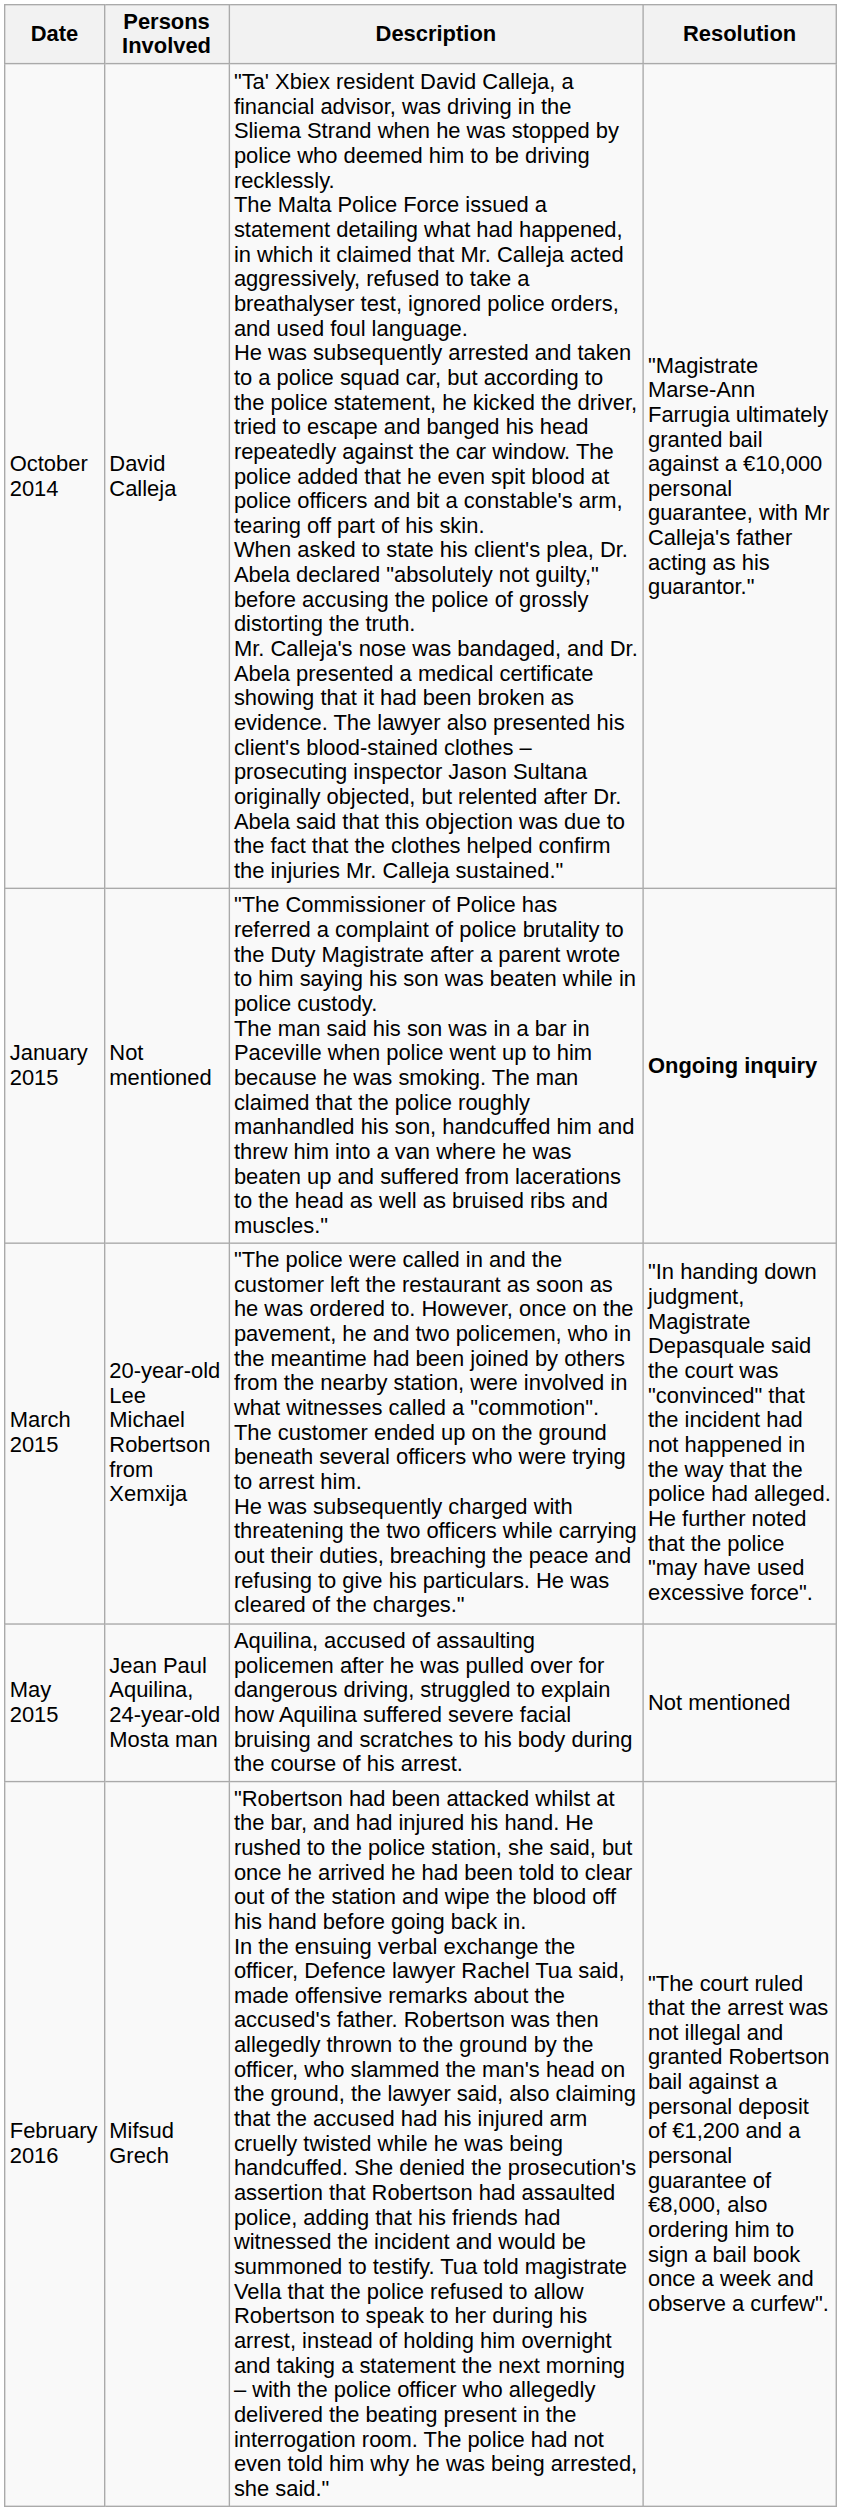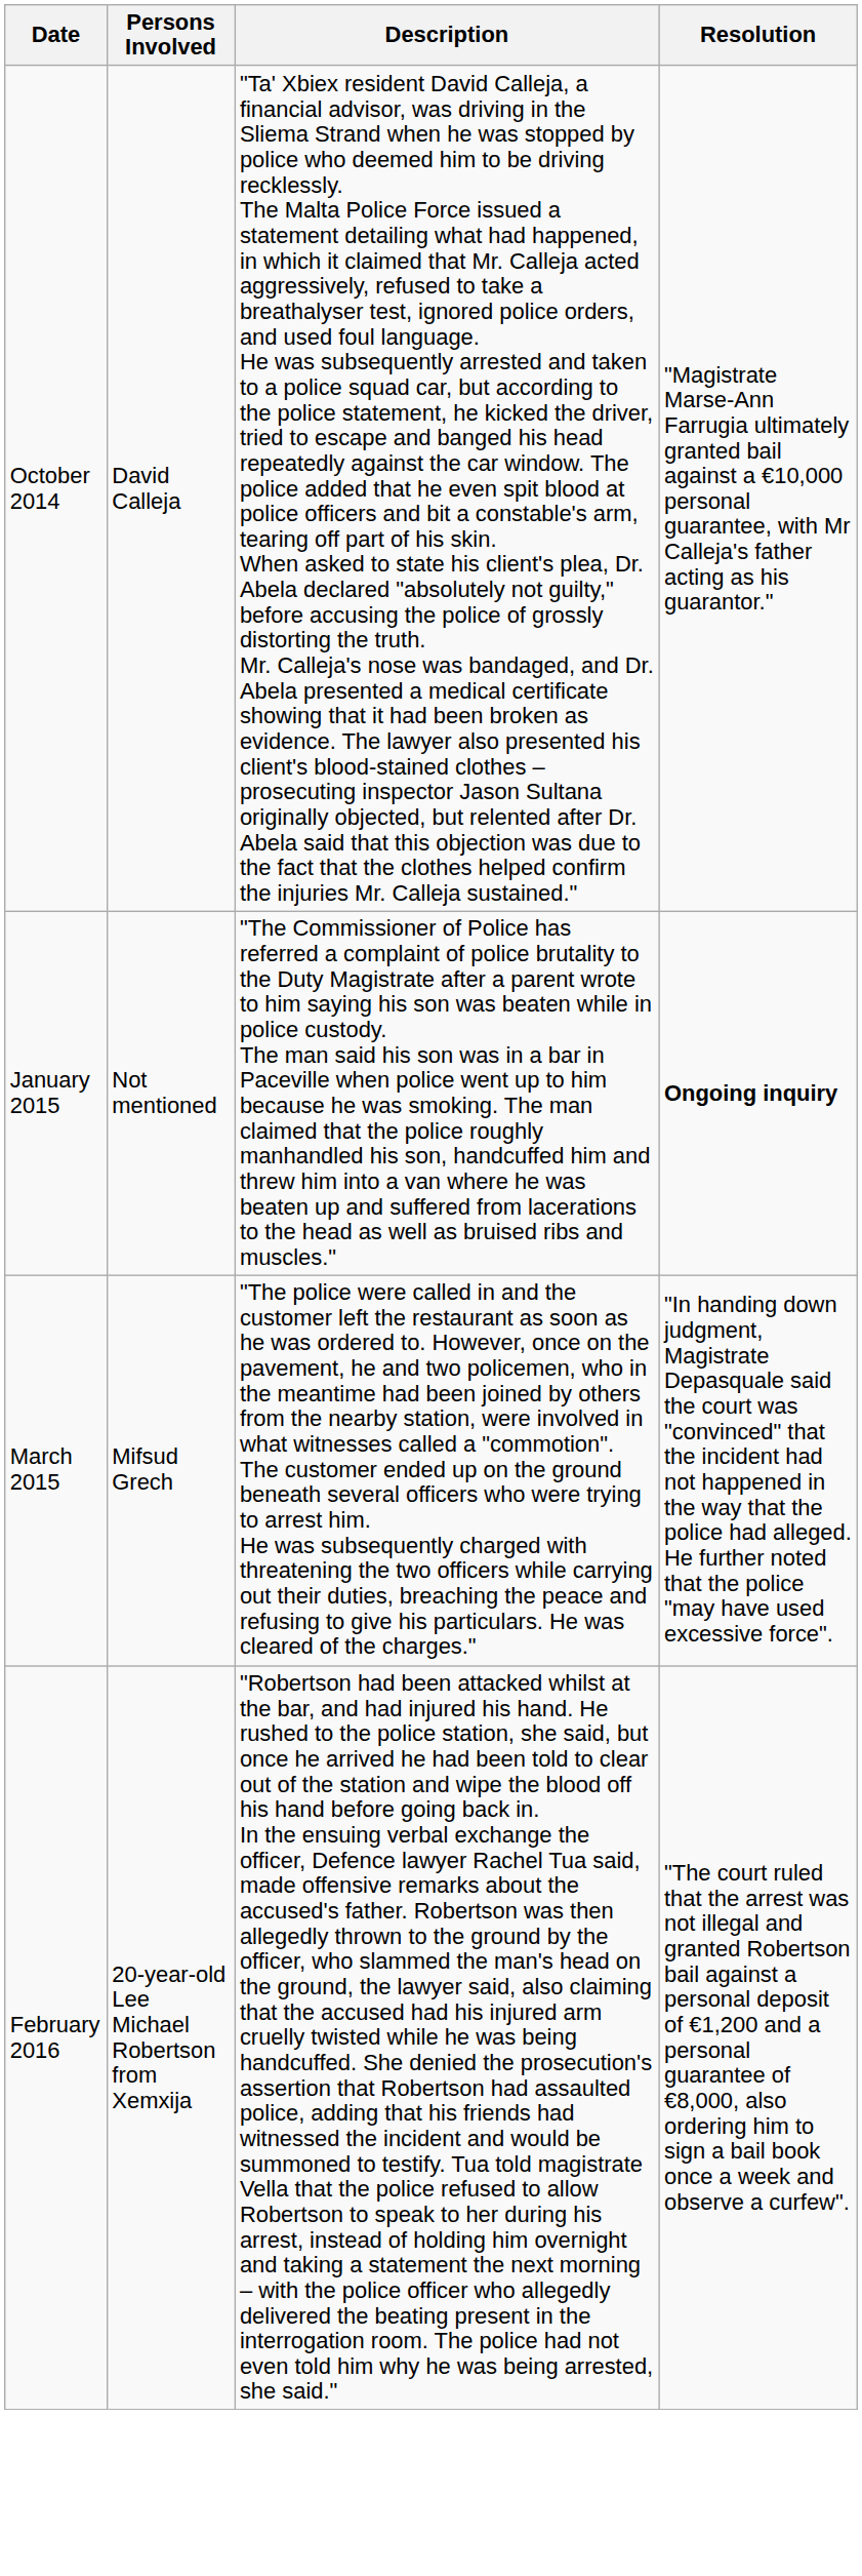March 2015 | Persons Involved: 20-year-old Lee Michael Robertson from Xemxija -> Mifsud Grech
- row: May 2015 | Jean Paul Aquilina, 24-year-old Mosta man | Aquilina, accused of assaulting policemen after he was pulled over for dangerous driving, struggled to explain how Aquilina suffered severe facial bruising and scratches to his body during the course of his arrest. | Not mentioned
February 2016 | Persons Involved: Mifsud Grech -> 20-year-old Lee Michael Robertson from Xemxija
